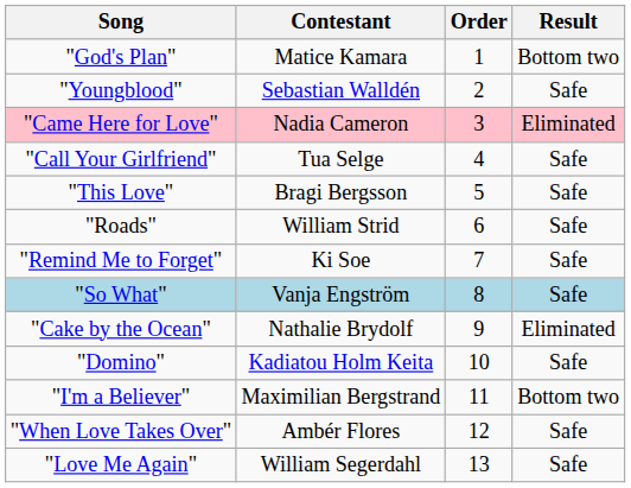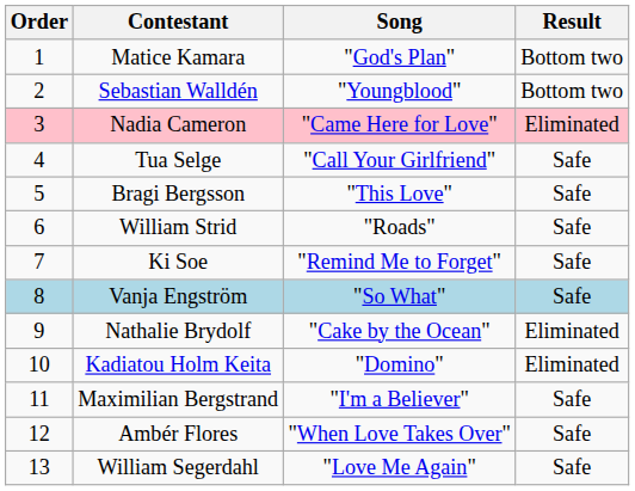columns swapped: Order <-> Song
Sebastian Walldén | Result: Safe -> Bottom two
Kadiatou Holm Keita | Result: Safe -> Eliminated
Maximilian Bergstrand | Result: Bottom two -> Safe
